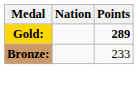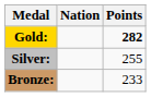Gold: | Points: 289 -> 282
+ row: Silver: | 255
